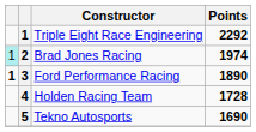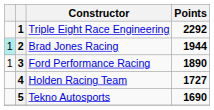Brad Jones Racing | Points: 1974 -> 1944
Ford Performance Racing | column 1: bold -> normal
Holden Racing Team | Points: 1728 -> 1727
